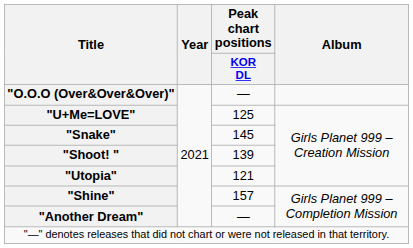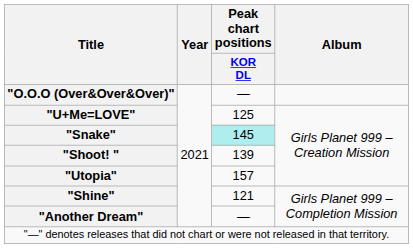"Snake" | Peak chart positions / KOR DL: no background -> paleturquoise background
"Utopia" | Peak chart positions / KOR DL: 121 -> 157
"Shine" | Peak chart positions / KOR DL: 157 -> 121
